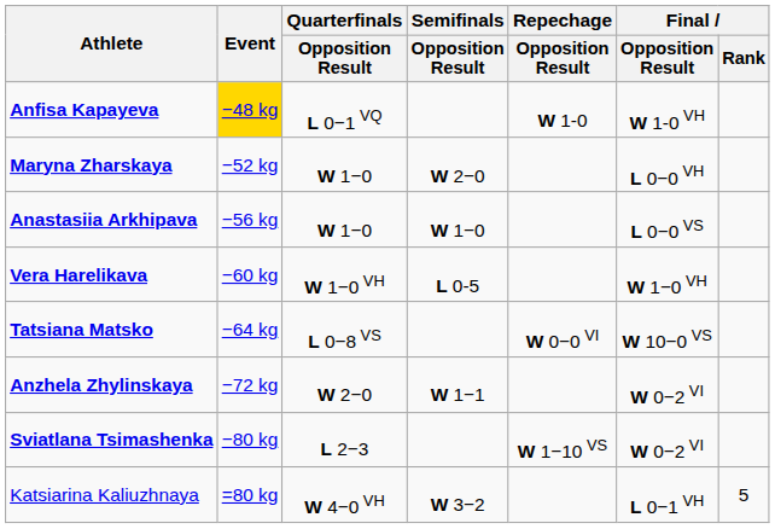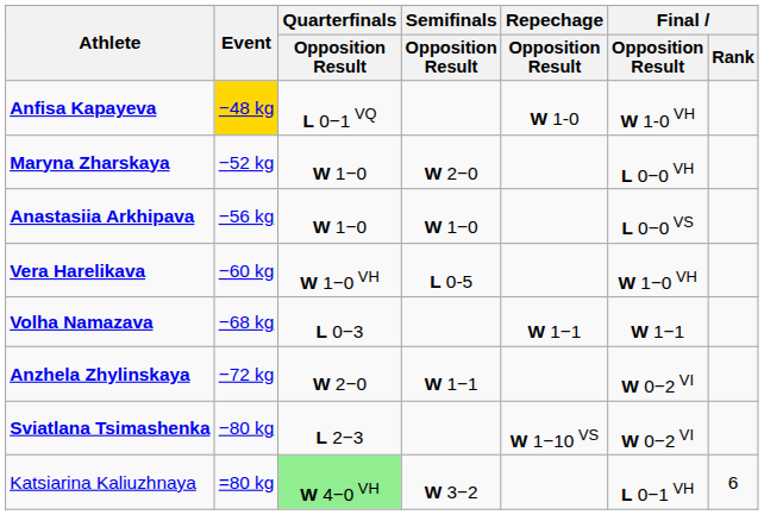- row: Tatsiana Matsko | −64 kg | L 0−8 VS | W 0−0 VI | W 10−0 VS
+ row: Volha Namazava | −68 kg | L 0−3 | W 1−1 | W 1−1
Katsiarina Kaliuzhnaya | Quarterfinals / Opposition Result: no background -> lightgreen background
Katsiarina Kaliuzhnaya | Final / Rank: 5 -> 6
